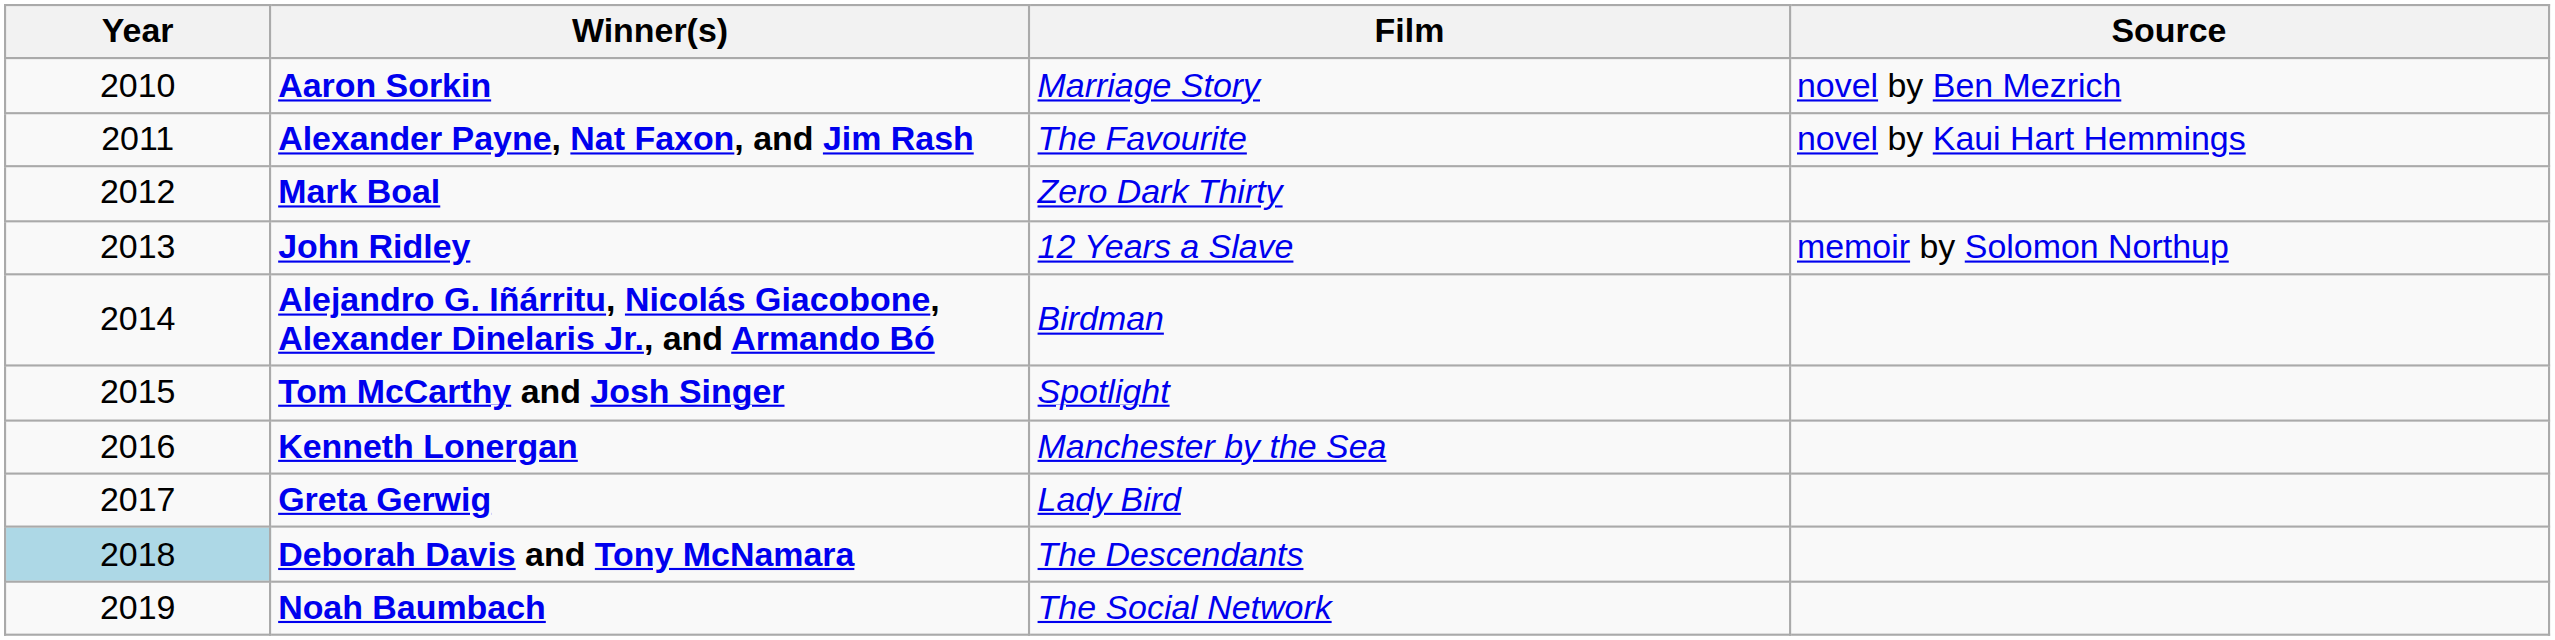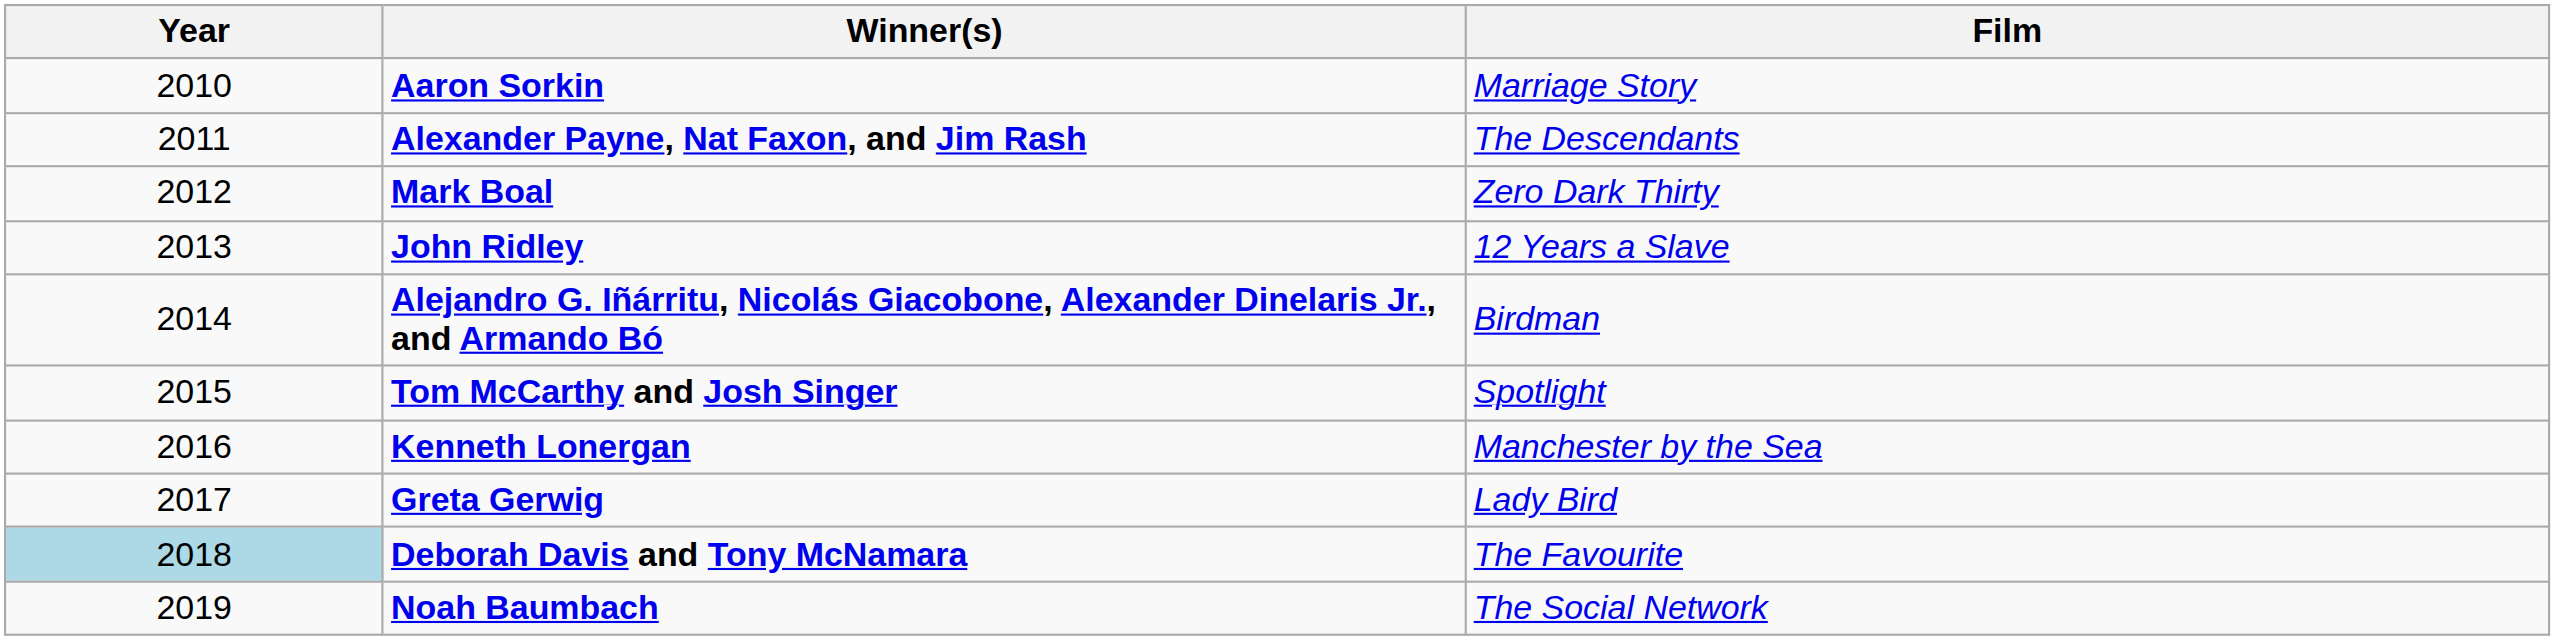- column: Source | novel by Ben Mezrich | novel by Kaui Hart Hemmings | memoir by Solomon Northup
Alexander Payne, Nat Faxon, and Jim Rash | Film: The Favourite -> The Descendants
Deborah Davis and Tony McNamara | Film: The Descendants -> The Favourite
